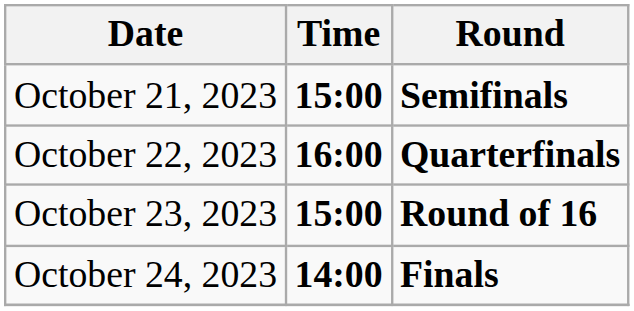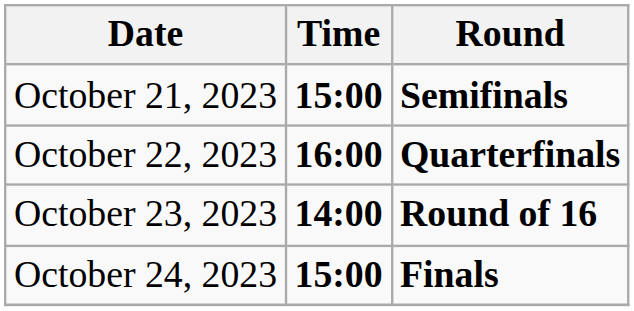October 23, 2023 | Time: 15:00 -> 14:00
October 24, 2023 | Time: 14:00 -> 15:00
